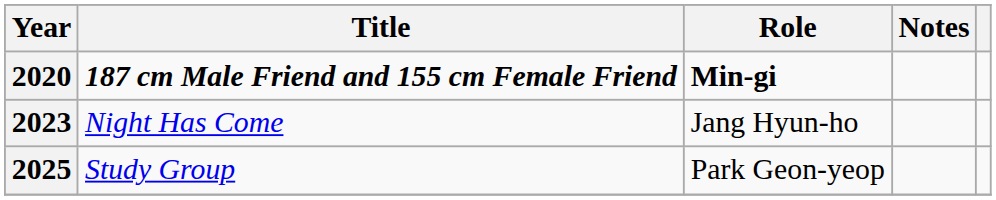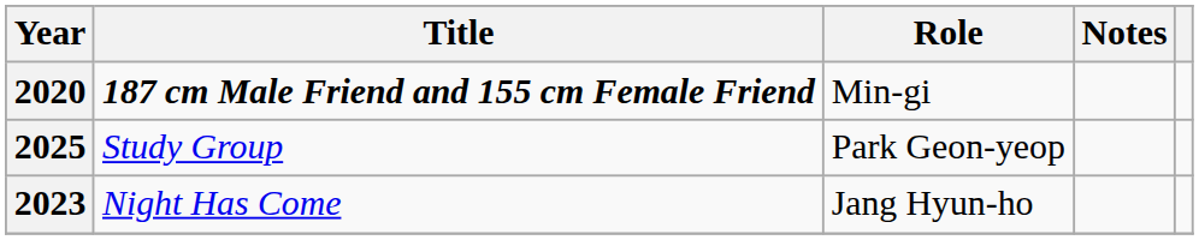2020 | Role: bold -> normal
rows swapped: 2023 <-> 2025
